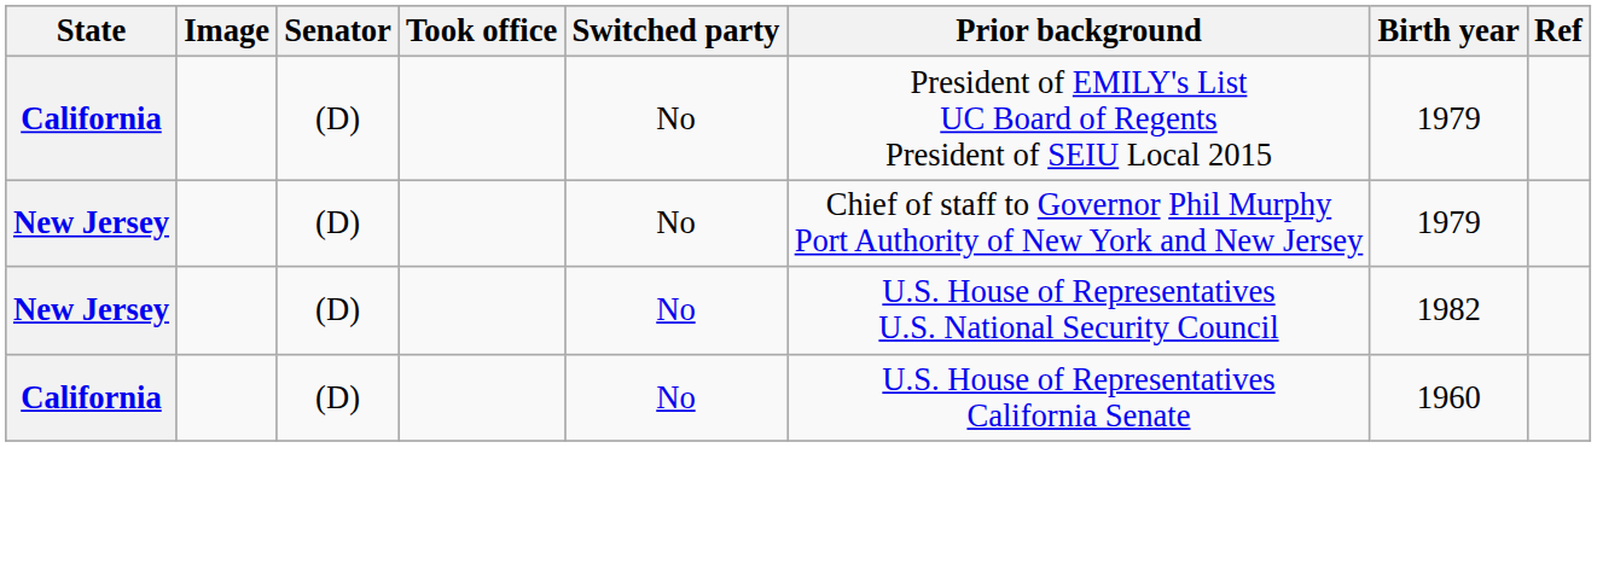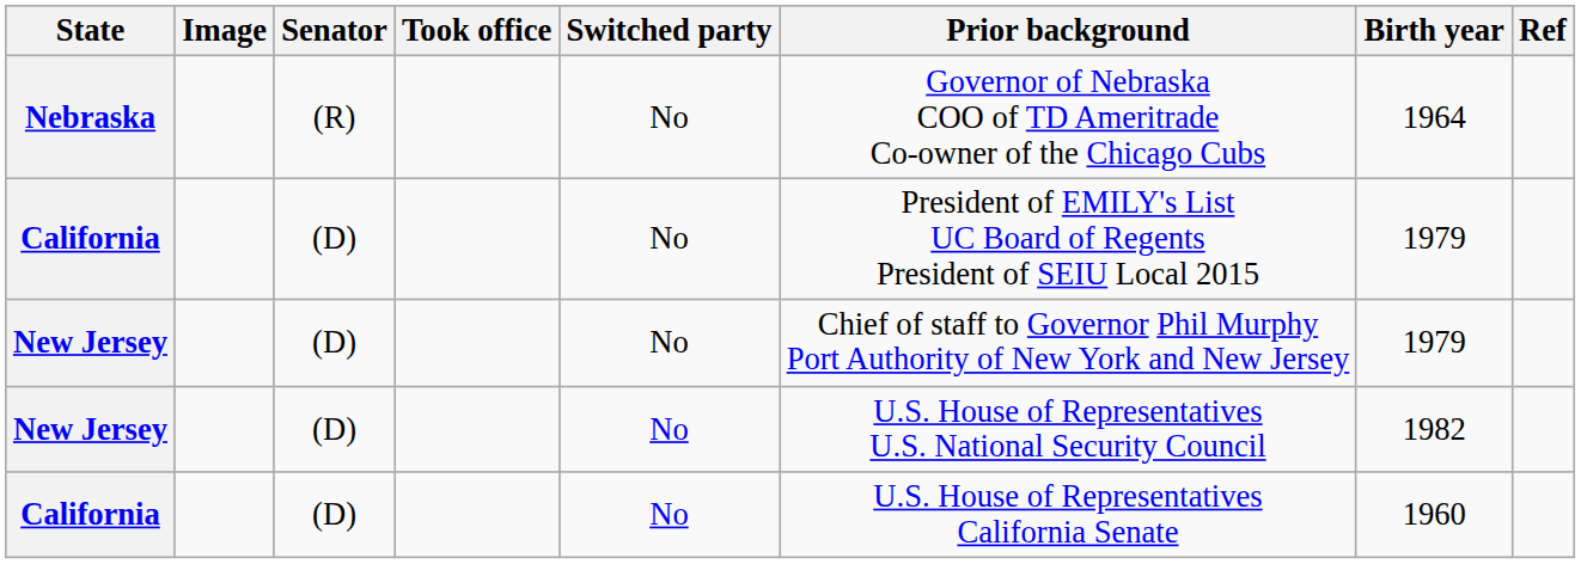+ row: Nebraska | (R) | No | Governor of Nebraska COO of TD Ameritrade Co-owner of the Chicago Cubs | 1964
